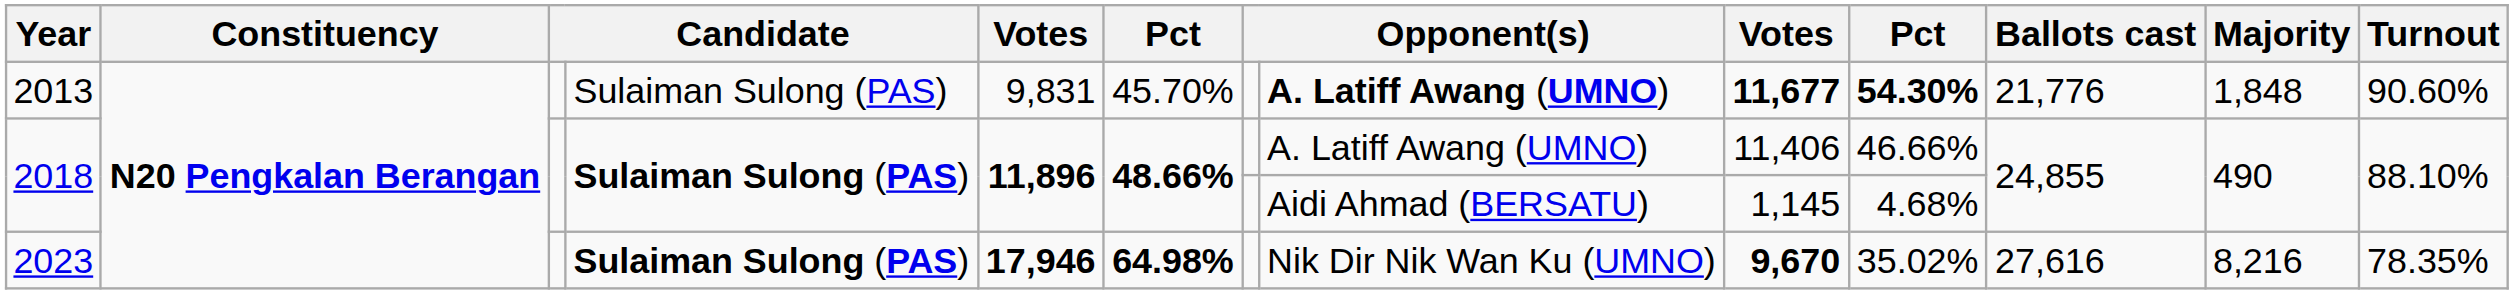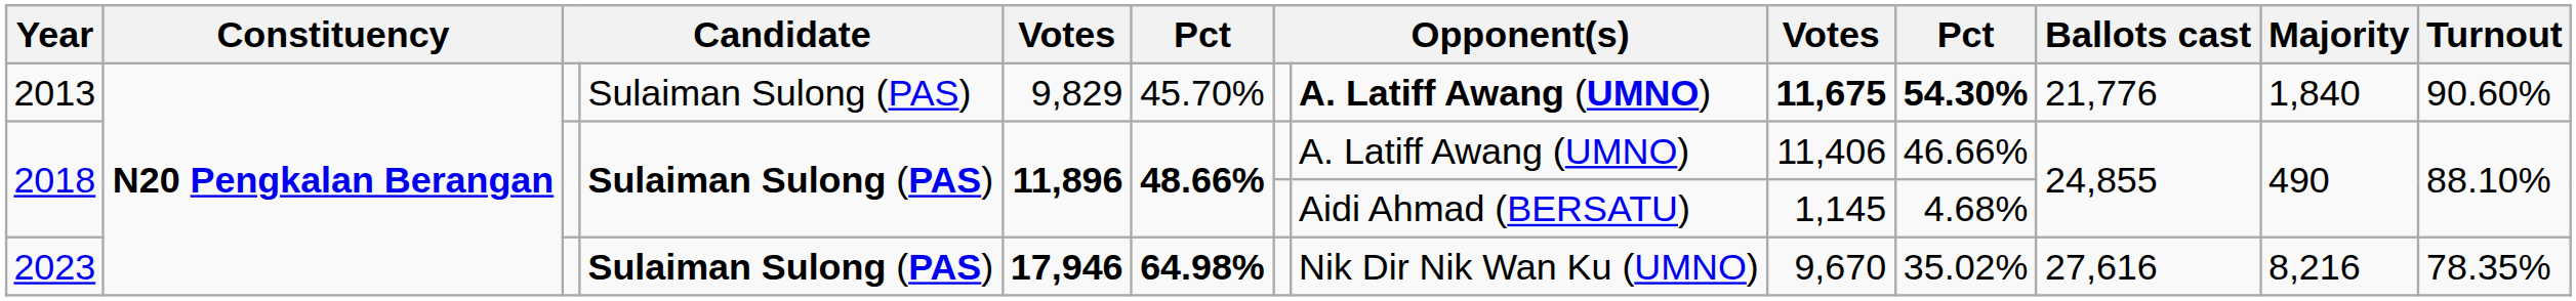2013 | column 5: 9,831 -> 9,829
2013 | column 9: 11,677 -> 11,675
2013 | Majority: 1,848 -> 1,840
2023 | column 9: bold -> normal
